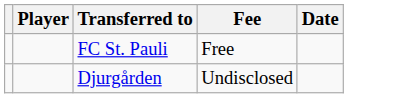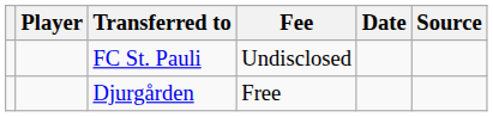+ column: Source
FC St. Pauli | Fee: Free -> Undisclosed
Djurgården | Fee: Undisclosed -> Free
